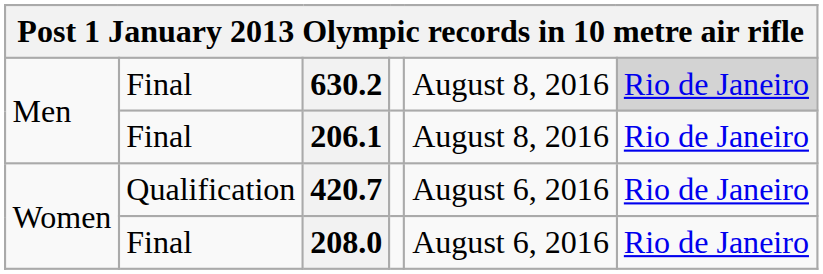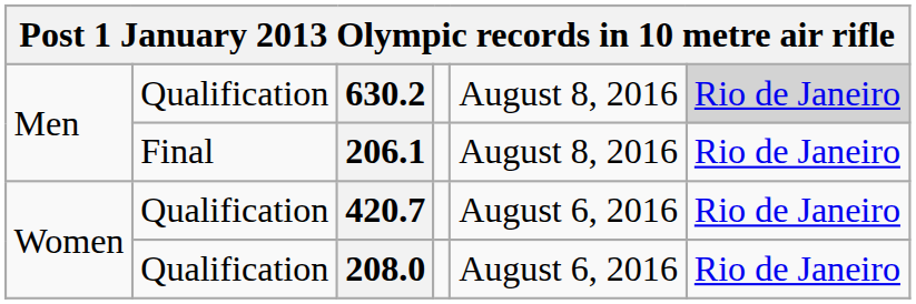630.2 | column 2: Final -> Qualification
208.0 | column 2: Final -> Qualification
